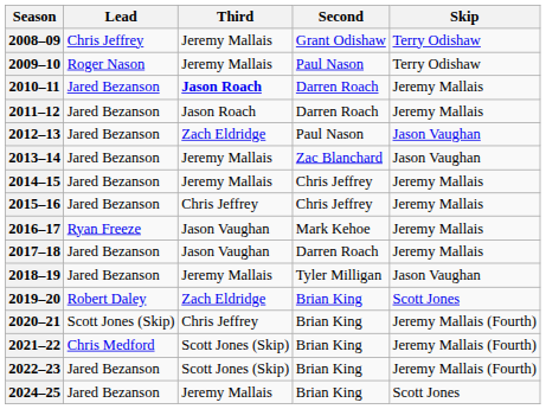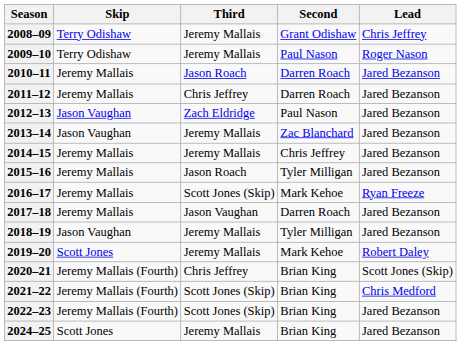columns swapped: Skip <-> Lead
2010–11 | Third: bold -> normal
2011–12 | Third: Jason Roach -> Chris Jeffrey
2015–16 | Third: Chris Jeffrey -> Jason Roach
2015–16 | Second: Chris Jeffrey -> Tyler Milligan
2016–17 | Third: Jason Vaughan -> Scott Jones (Skip)
2019–20 | Third: Zach Eldridge -> Jeremy Mallais
2019–20 | Second: Brian King -> Mark Kehoe
